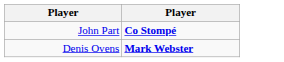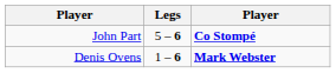+ column: Legs | 5 – 6 | 1 – 6
